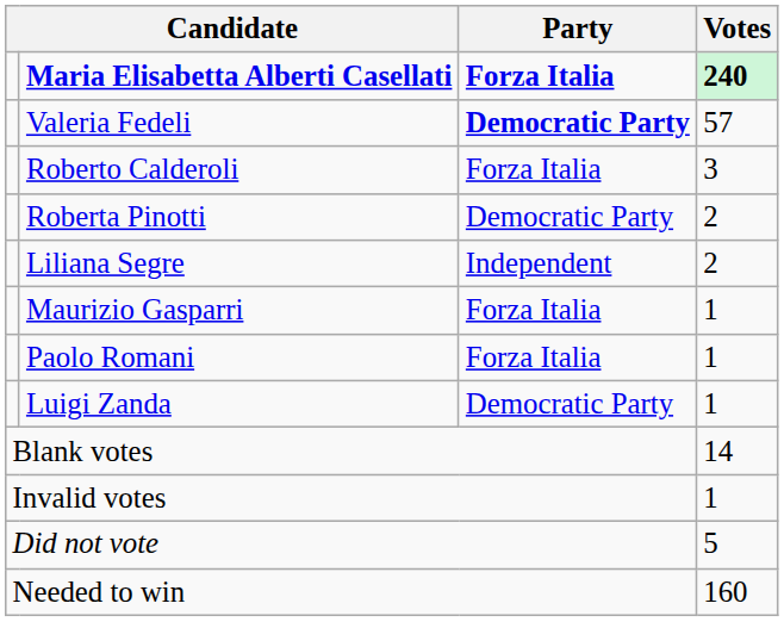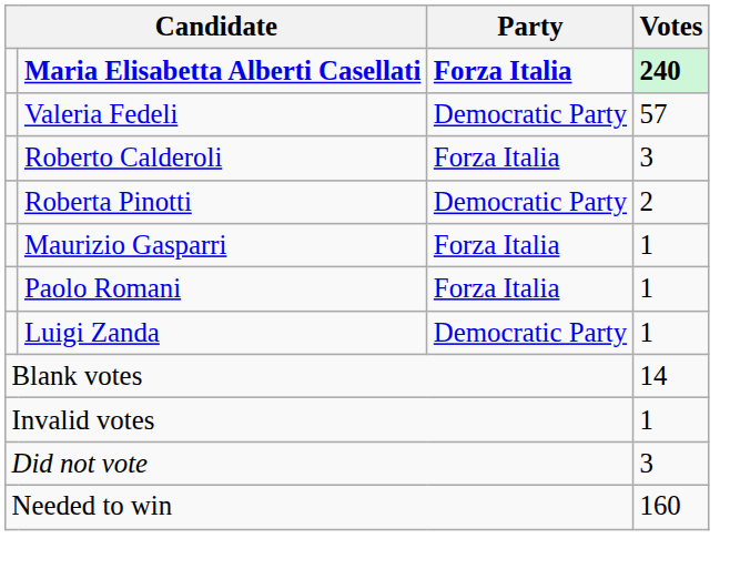Valeria Fedeli | Party: bold -> normal
- row: Liliana Segre | Independent | 2
Did not vote | Votes: 5 -> 3
